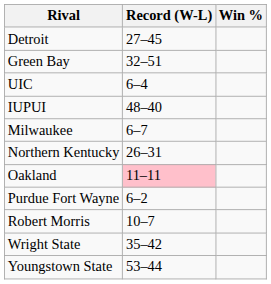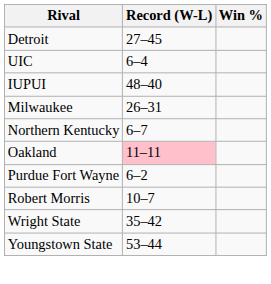- row: Green Bay | 32–51
Milwaukee | Record (W-L): 6–7 -> 26–31
Northern Kentucky | Record (W-L): 26–31 -> 6–7
